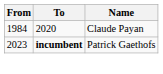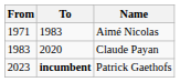+ row: 1971 | 1983 | Aimé Nicolas
Claude Payan | From: 1984 -> 1983
